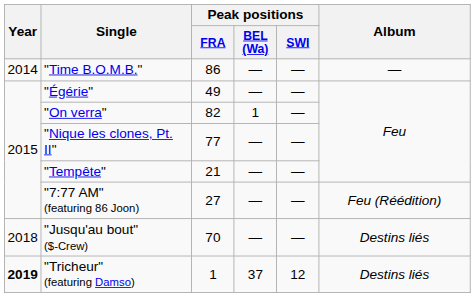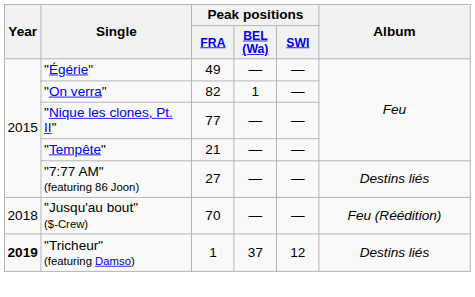- row: 2014 | "Time B.O.M.B." | 86 | — | — | —
"7:77 AM" (featuring 86 Joon) | Album: Feu (Réédition) -> Destins liés
"Jusqu'au bout" ($-Crew) | Album: Destins liés -> Feu (Réédition)
